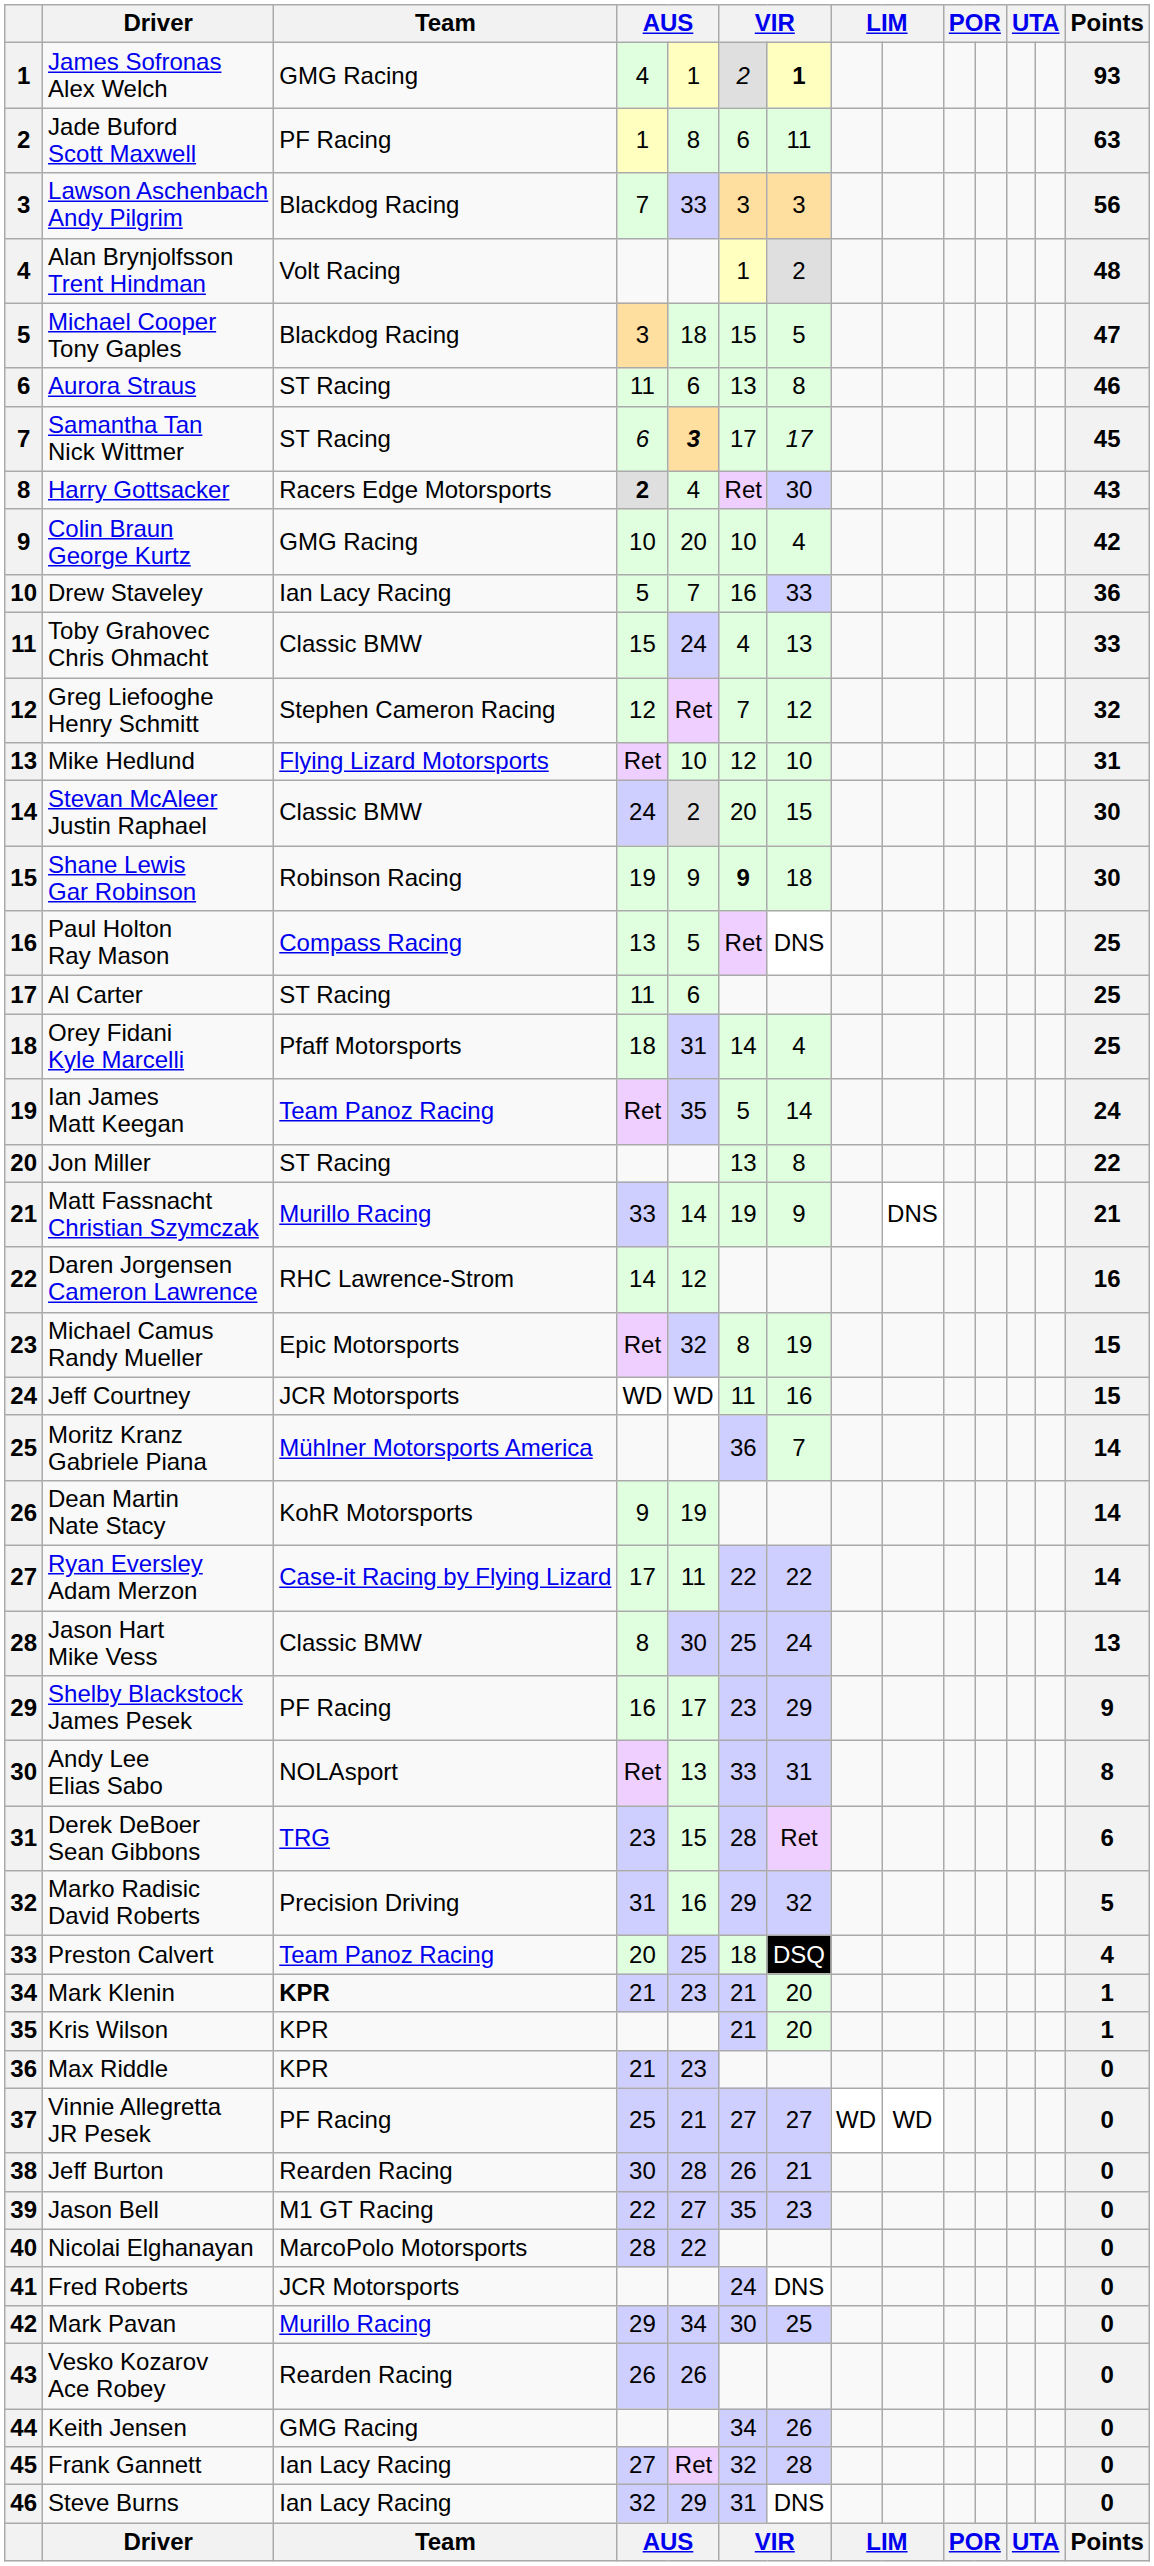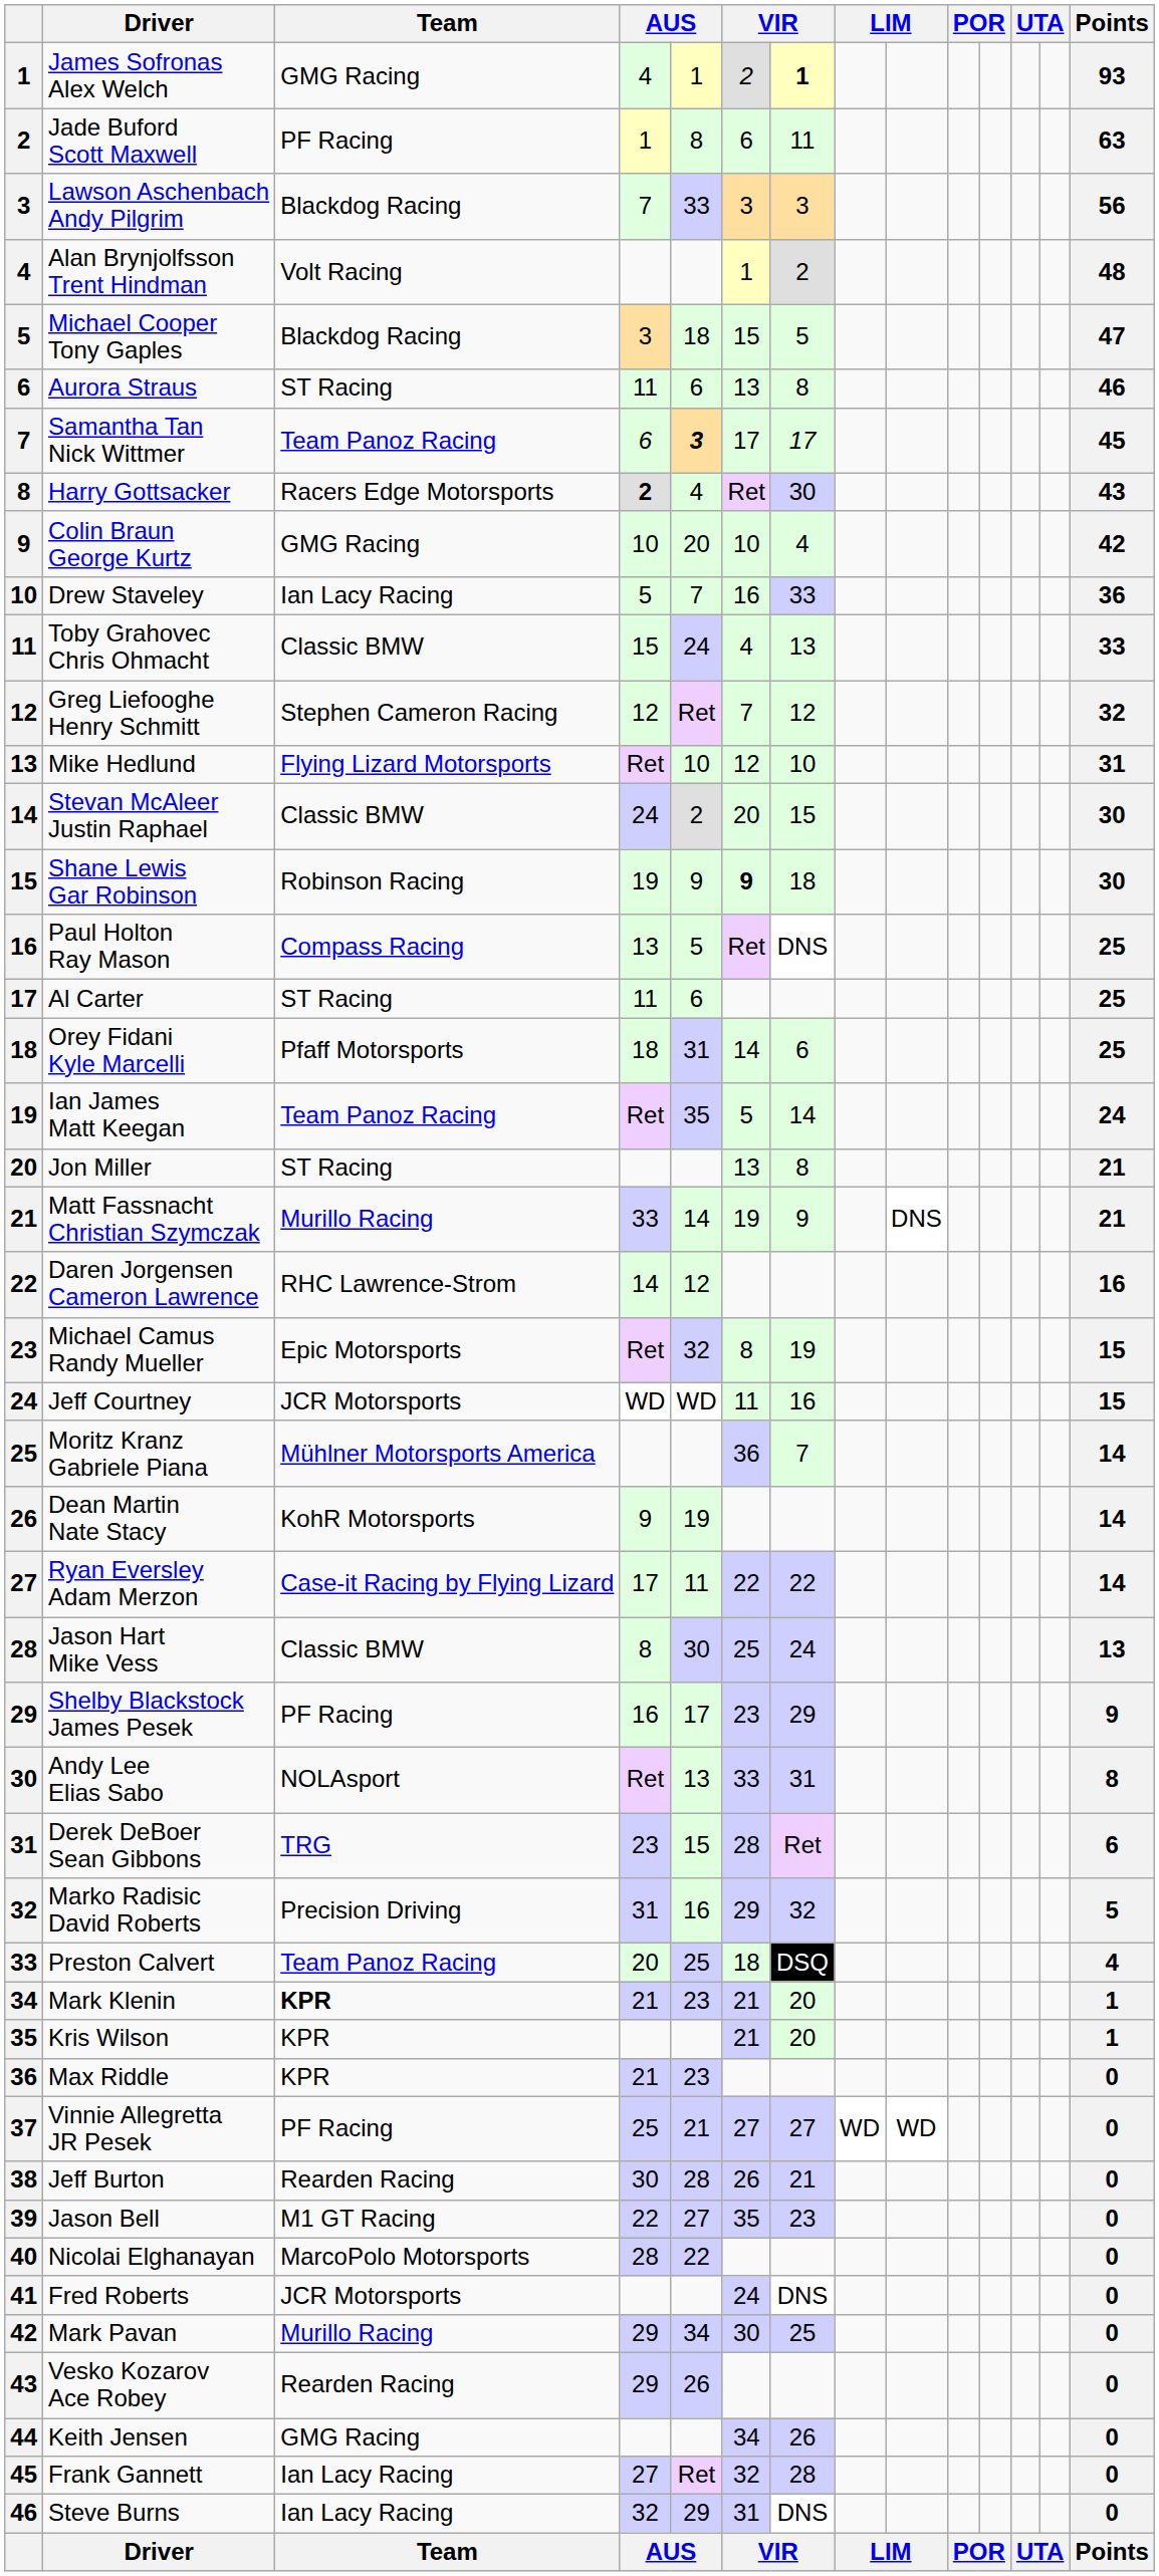Samantha Tan Nick Wittmer | Team: ST Racing -> Team Panoz Racing
Orey Fidani Kyle Marcelli | column 7: 4 -> 6
Jon Miller | Points: 22 -> 21
Vesko Kozarov Ace Robey | column 4: 26 -> 29
